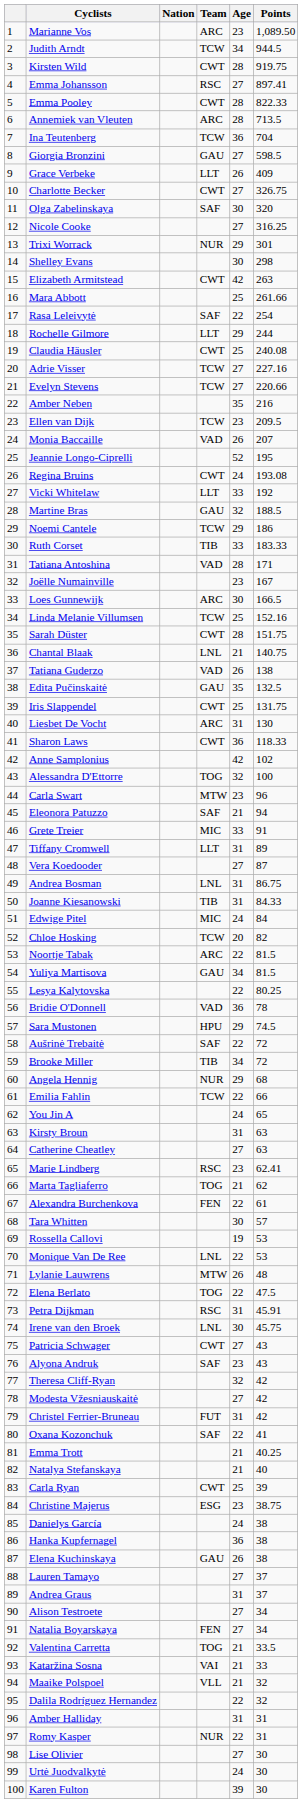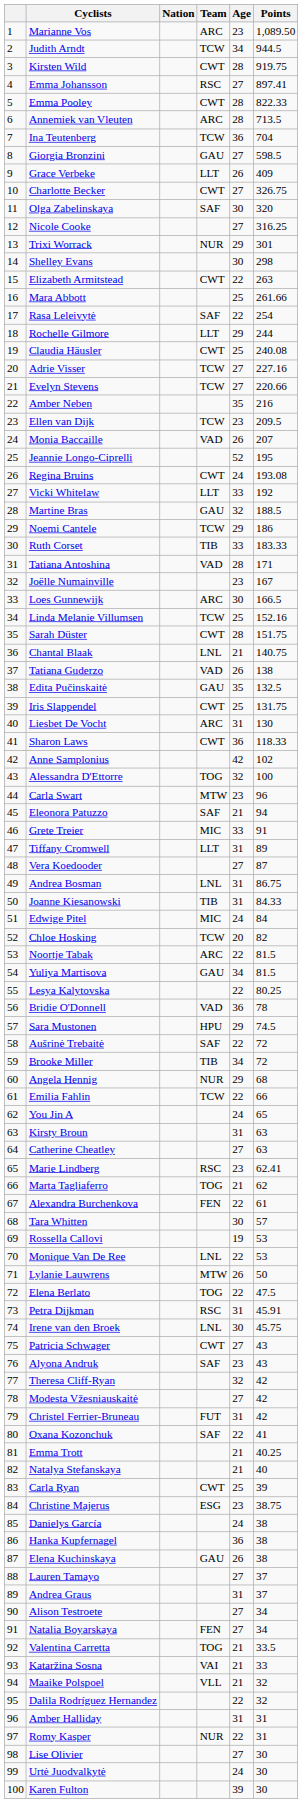Elizabeth Armitstead | Age: 42 -> 22
Lylanie Lauwrens | Points: 48 -> 50
